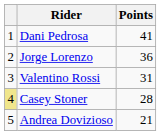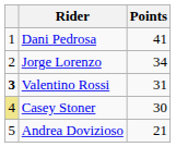Jorge Lorenzo | Points: 36 -> 34
Valentino Rossi | column 1: normal -> bold
Casey Stoner | Points: 28 -> 30
